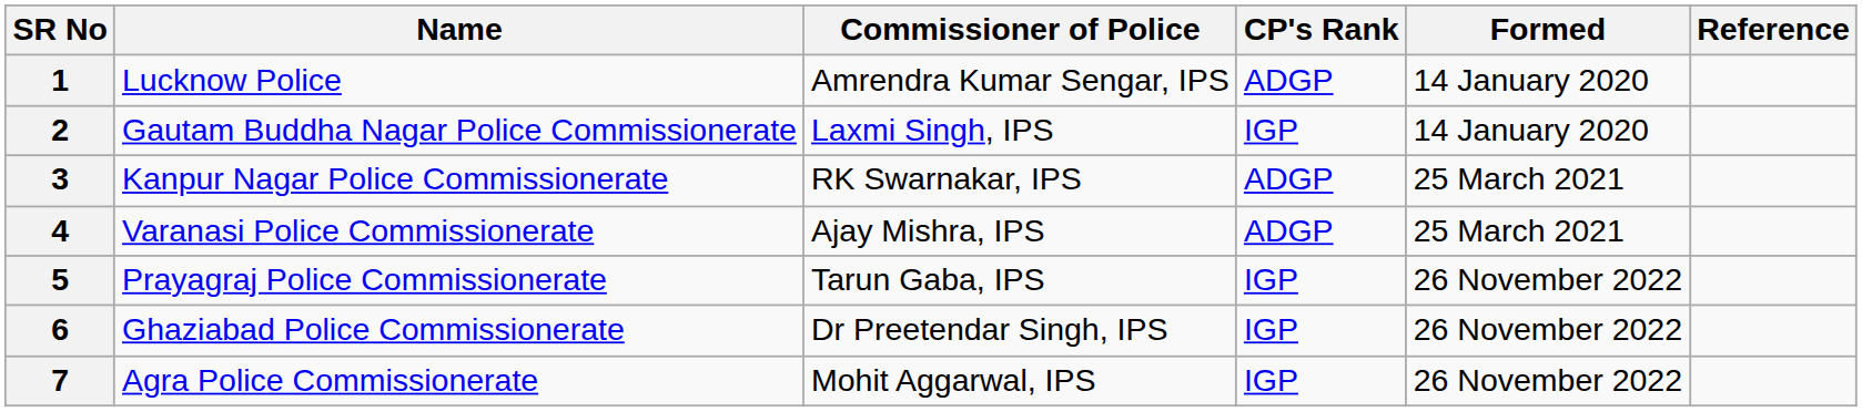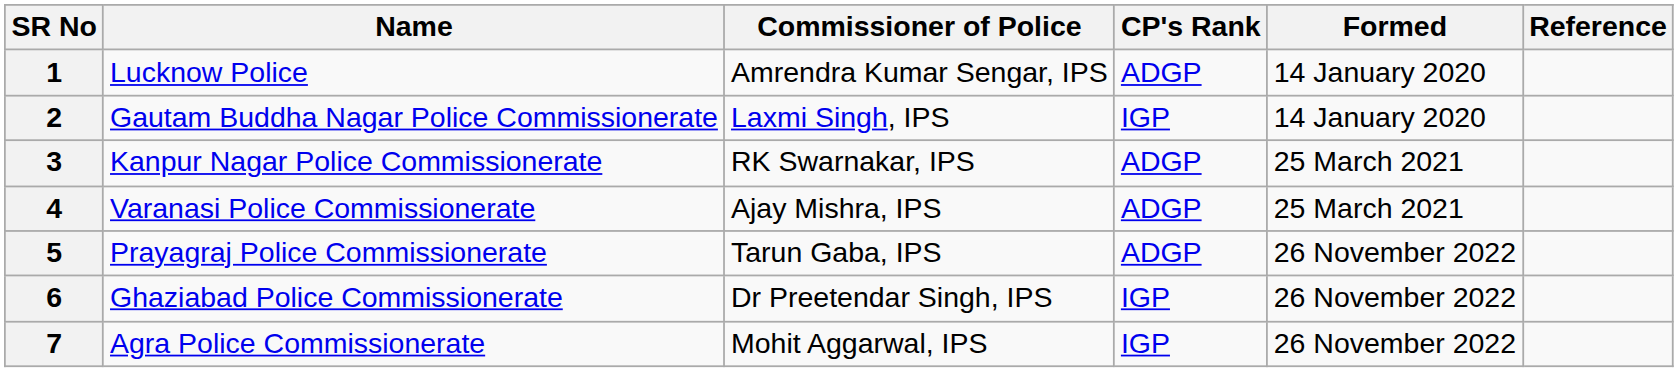5 | CP's Rank: IGP -> ADGP
